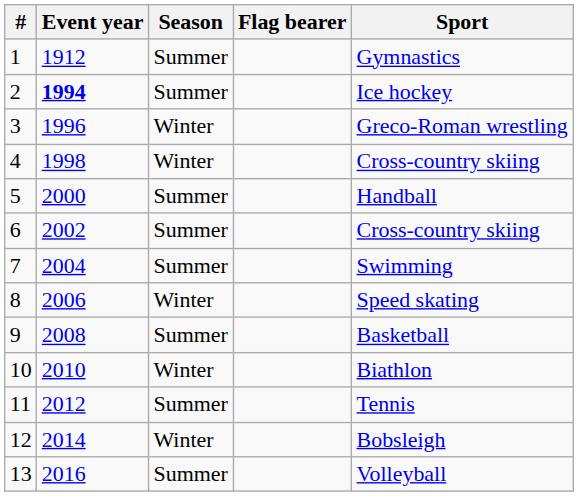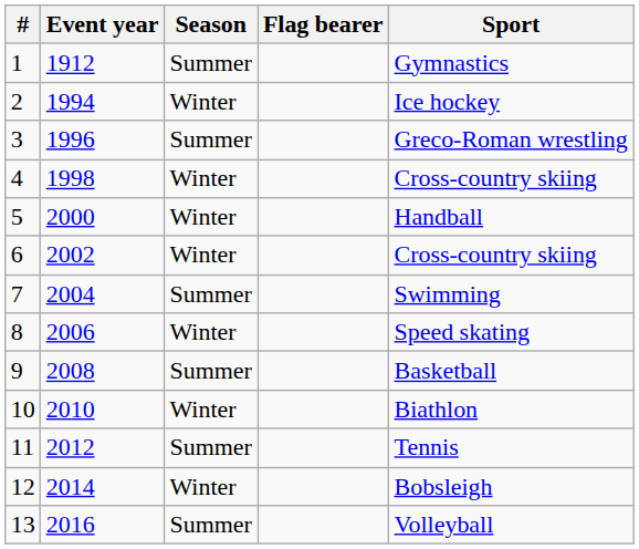2 | Event year: bold -> normal
2 | Season: Summer -> Winter
3 | Season: Winter -> Summer
5 | Season: Summer -> Winter
6 | Season: Summer -> Winter
